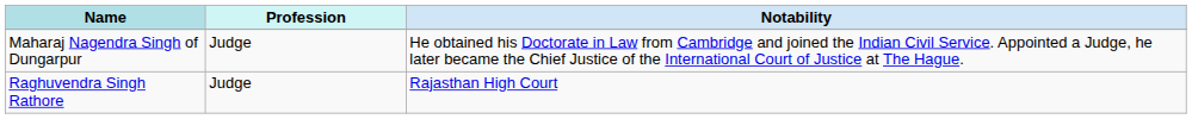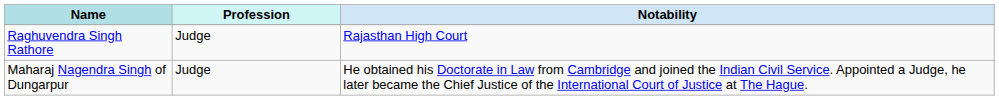rows swapped: Maharaj Nagendra Singh of Dungarpur <-> Raghuvendra Singh Rathore
